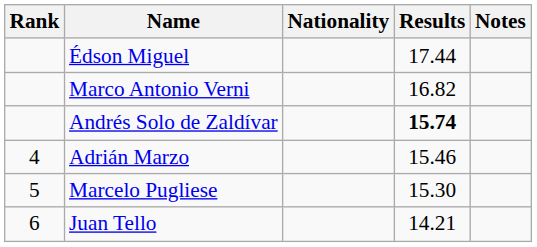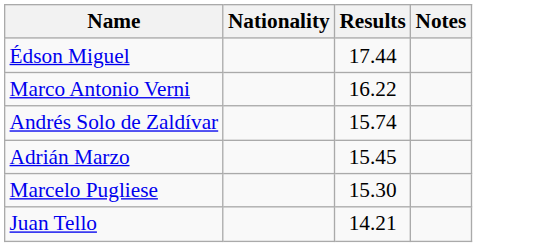- column: Rank | 4 | 5 | 6
Marco Antonio Verni | Results: 16.82 -> 16.22
Andrés Solo de Zaldívar | Results: bold -> normal
Adrián Marzo | Results: 15.46 -> 15.45
